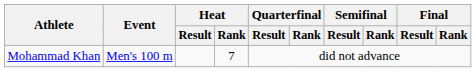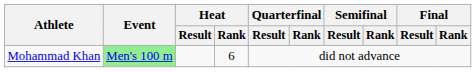Mohammad Khan | Event: no background -> lightgreen background
Mohammad Khan | Heat / Rank: 7 -> 6
